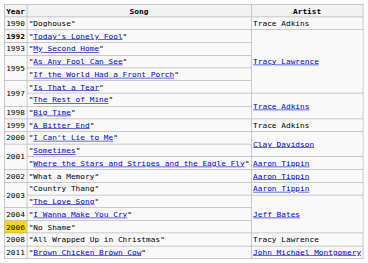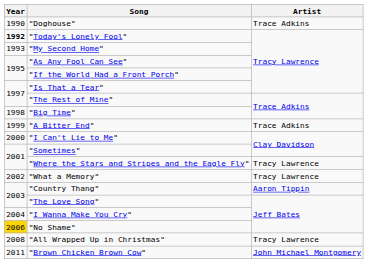"Where the Stars and Stripes and the Eagle Fly" | Artist: Aaron Tippin -> Tracy Lawrence
"What a Memory" | Artist: Aaron Tippin -> Tracy Lawrence
